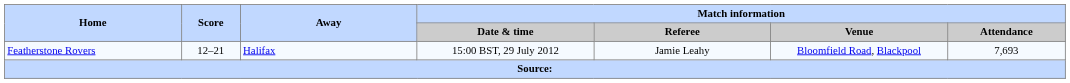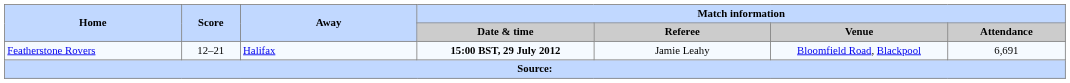Featherstone Rovers | Match information / Date & time: normal -> bold
Featherstone Rovers | Match information / Attendance: 7,693 -> 6,691
